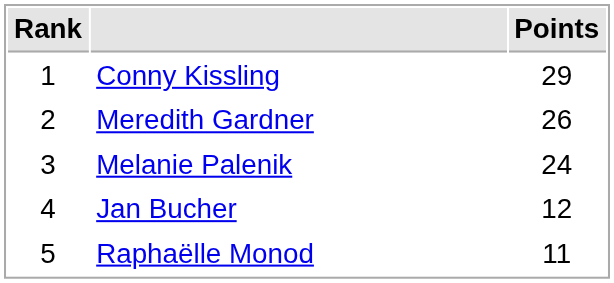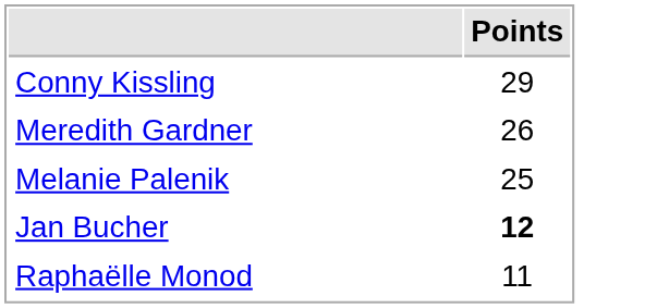- column: Rank | 1 | 2 | 3 | 4 | 5
Melanie Palenik | Points: 24 -> 25
Jan Bucher | Points: normal -> bold
